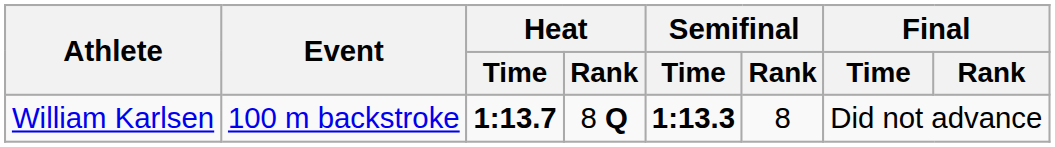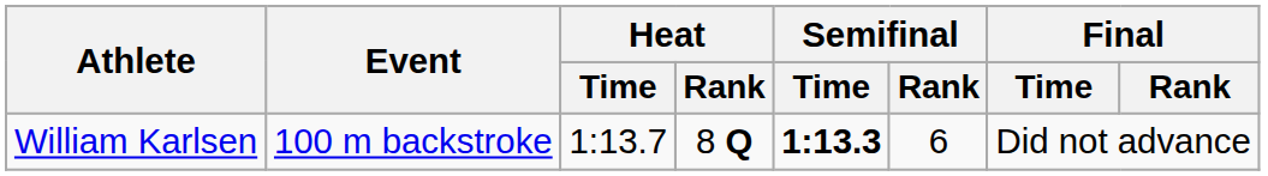William Karlsen | Heat / Time: bold -> normal
William Karlsen | Semifinal / Rank: 8 -> 6
